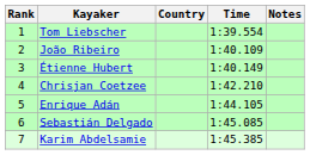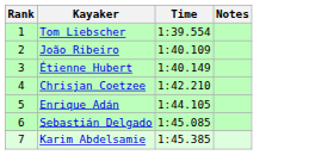- column: Country
